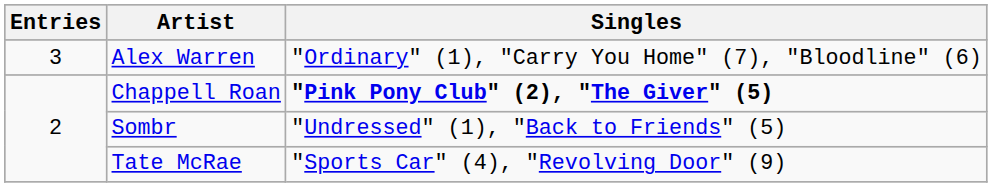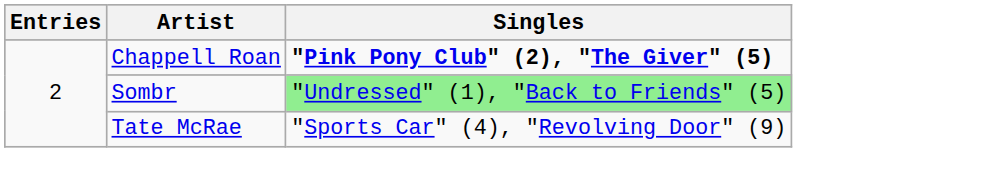- row: 3 | Alex Warren | "Ordinary" (1), "Carry You Home" (7), "Bloodline" (6)
Sombr | Singles: no background -> lightgreen background
